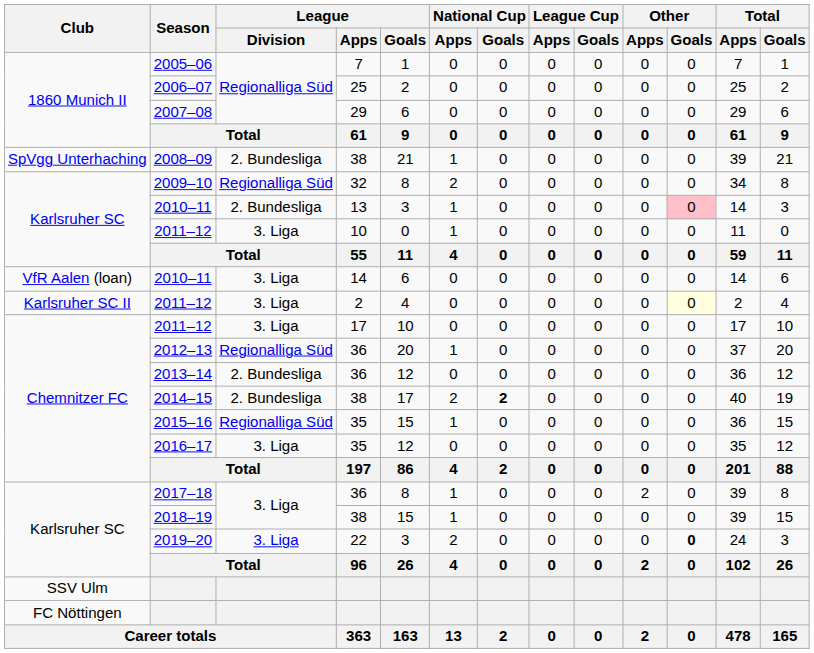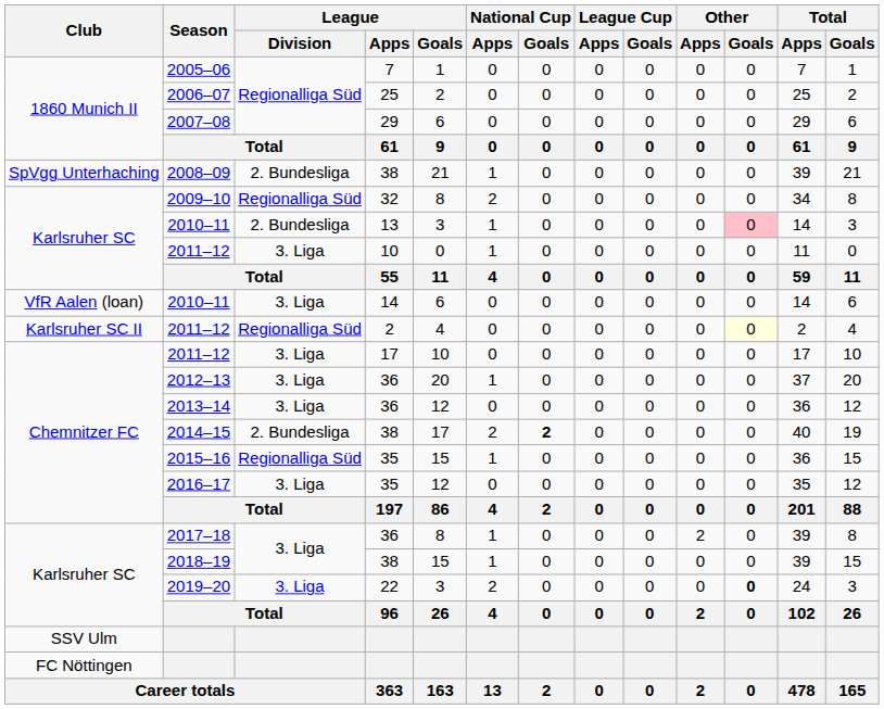Karlsruher SC II / 2011–12 | League / Division: 3. Liga -> Regionalliga Süd
2012–13 | League / Division: Regionalliga Süd -> 3. Liga
2013–14 | League / Division: 2. Bundesliga -> 3. Liga
